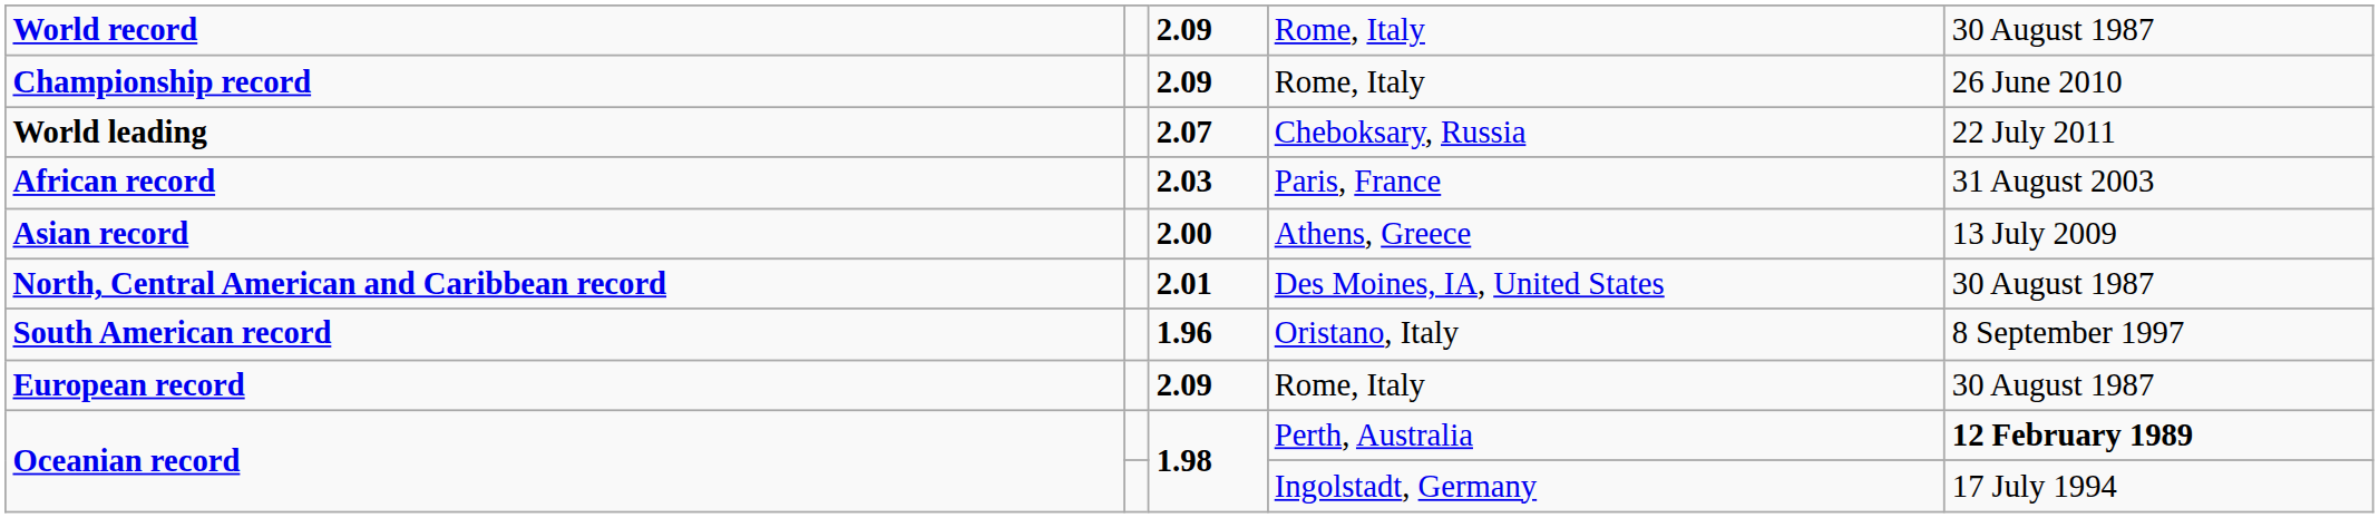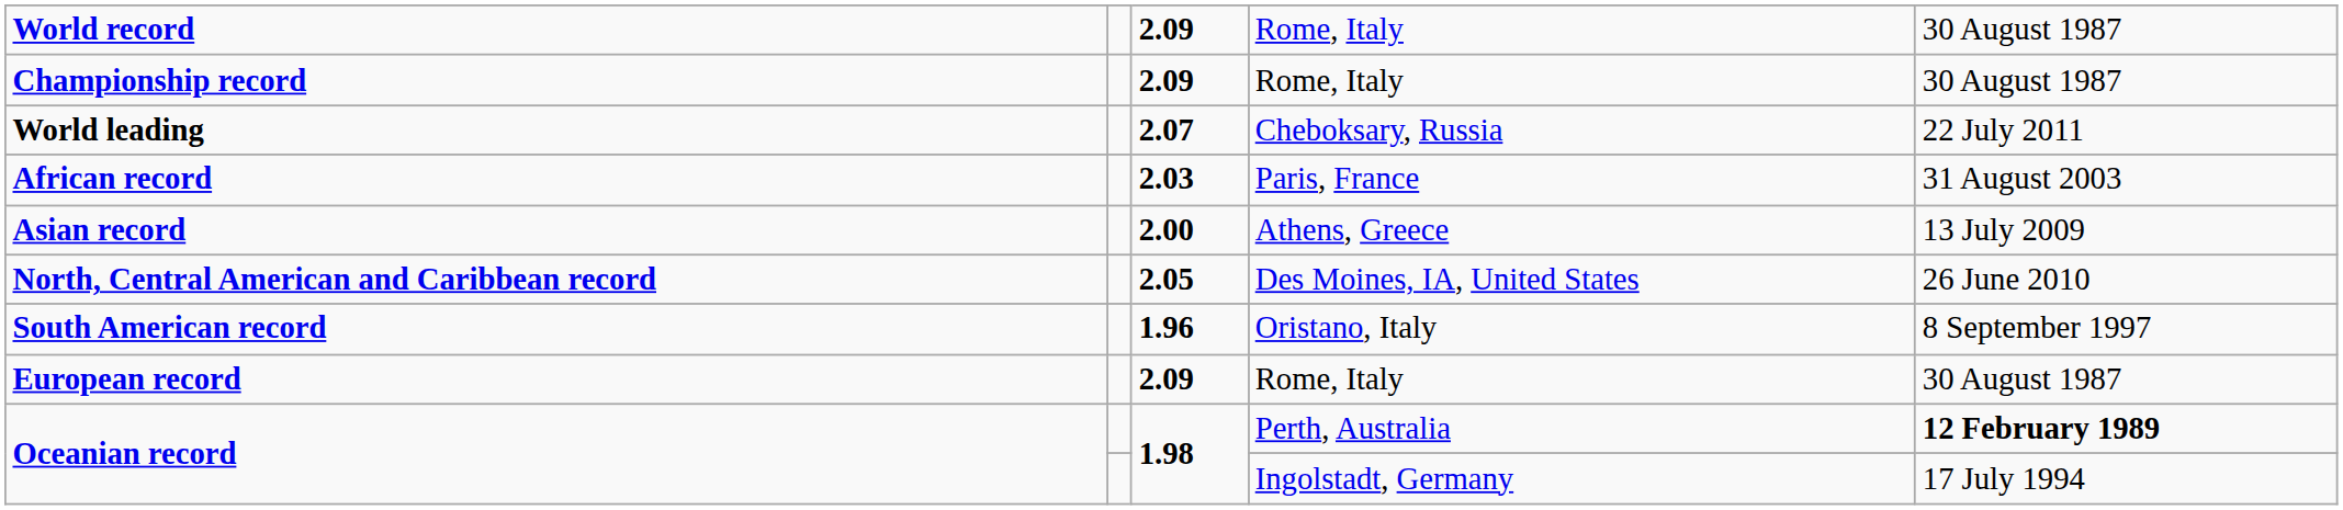Championship record | column 5: 26 June 2010 -> 30 August 1987
North, Central American and Caribbean record | column 3: 2.01 -> 2.05
North, Central American and Caribbean record | column 5: 30 August 1987 -> 26 June 2010
